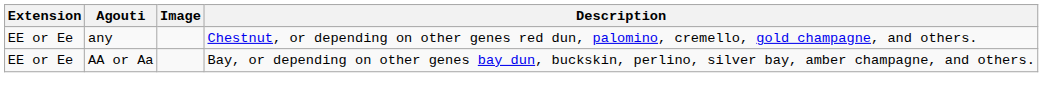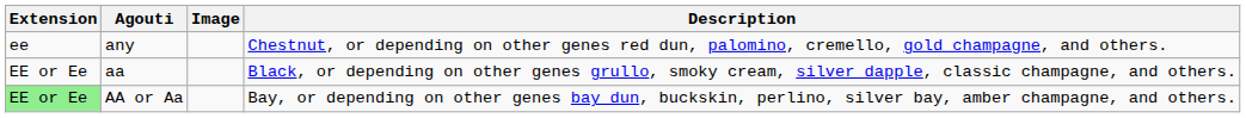any | Extension: EE or Ee -> ee
+ row: EE or Ee | aa | Black, or depending on other genes grullo, smoky cream, silver dapple, classic champagne, and others.
AA or Aa | Extension: no background -> lightgreen background
